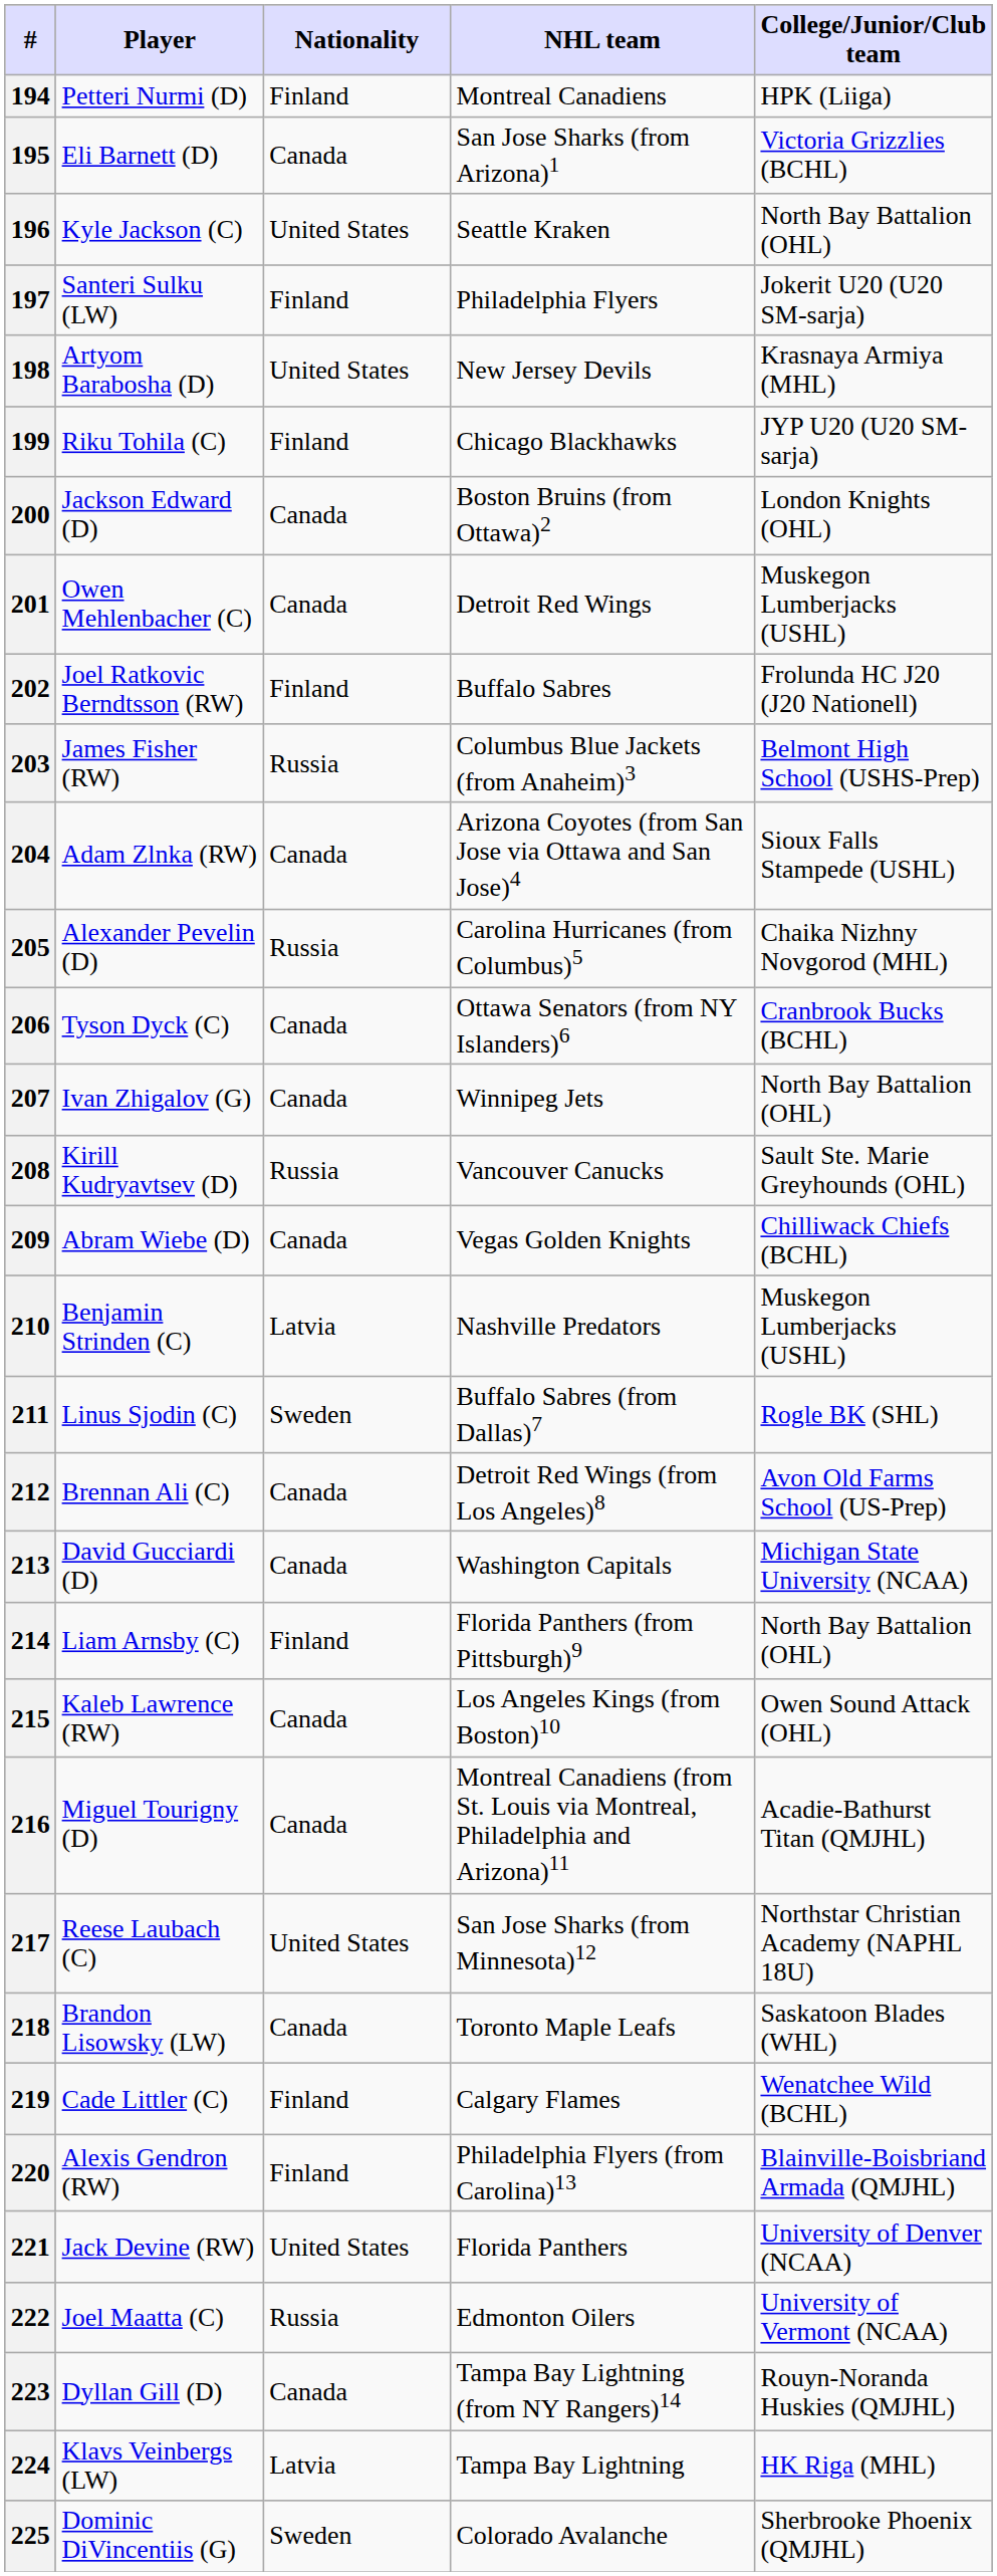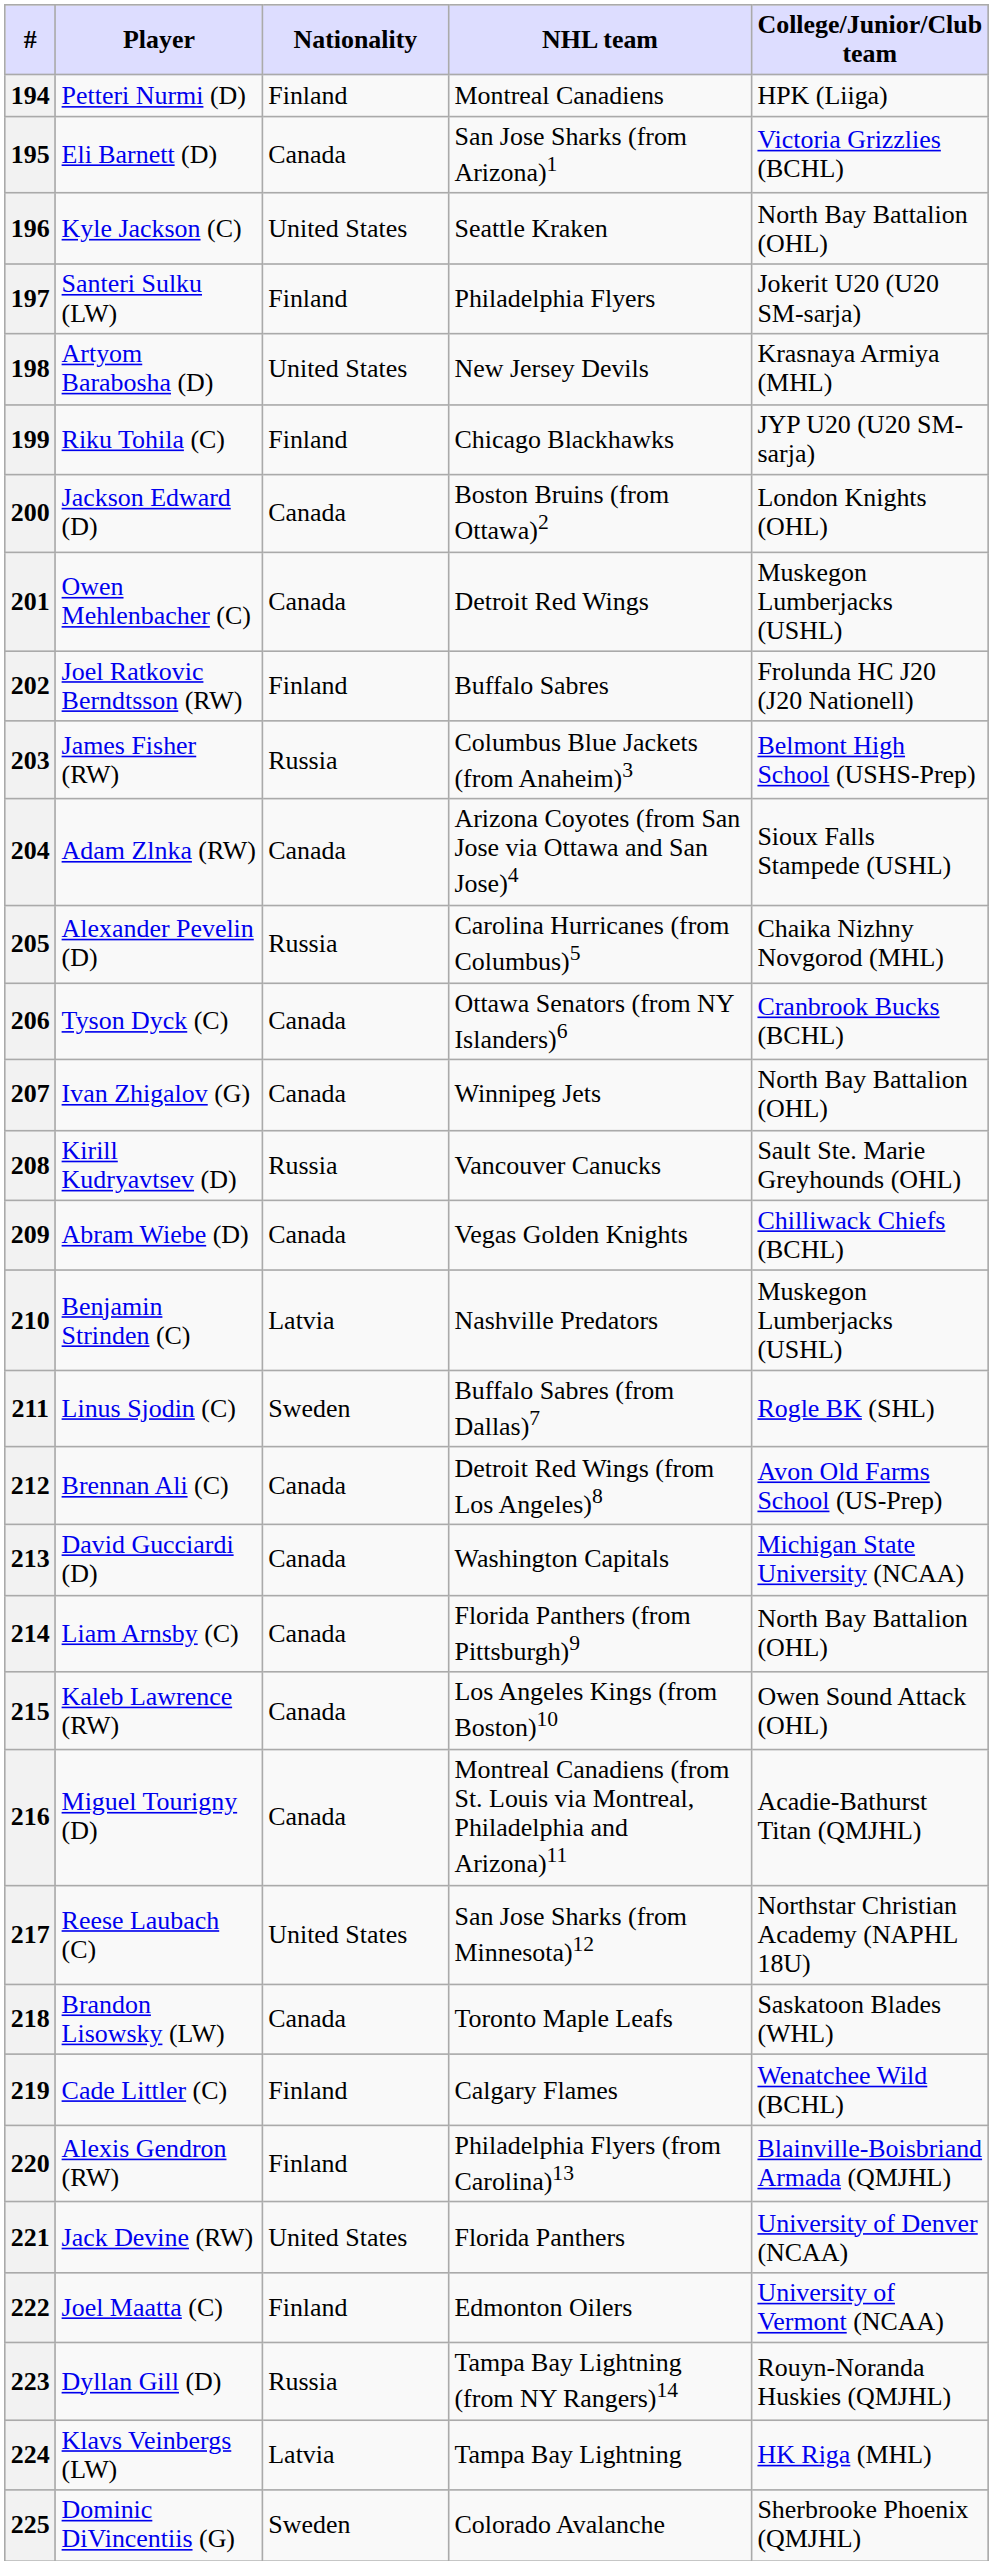214 | Nationality: Finland -> Canada
222 | Nationality: Russia -> Finland
223 | Nationality: Canada -> Russia
